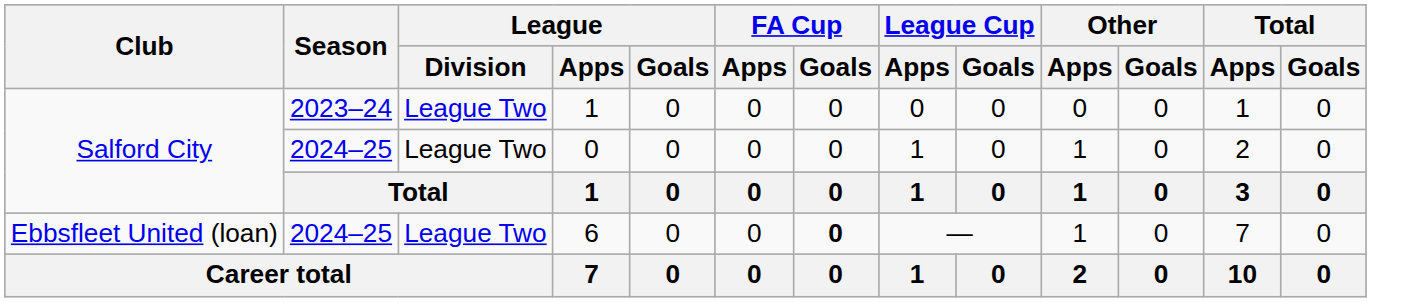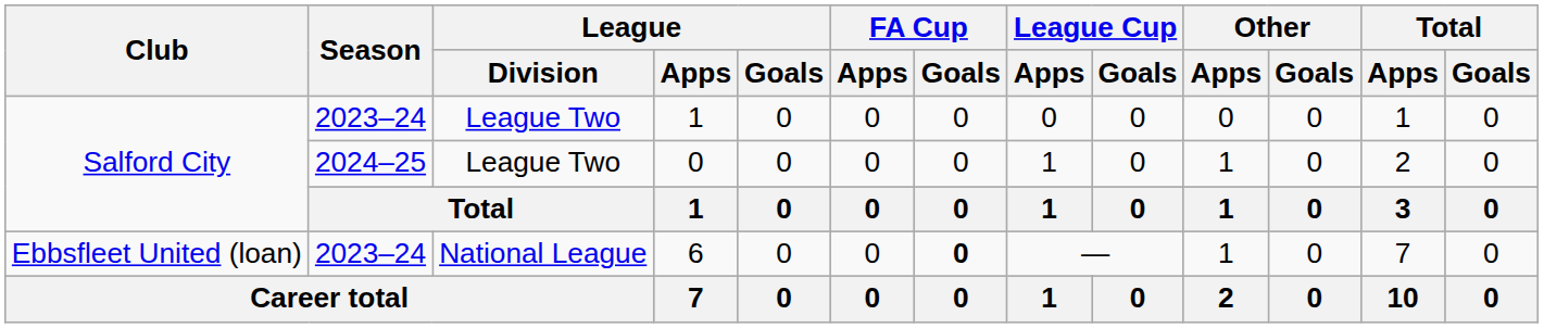6 | Season: 2024–25 -> 2023–24
6 | League / Division: League Two -> National League
